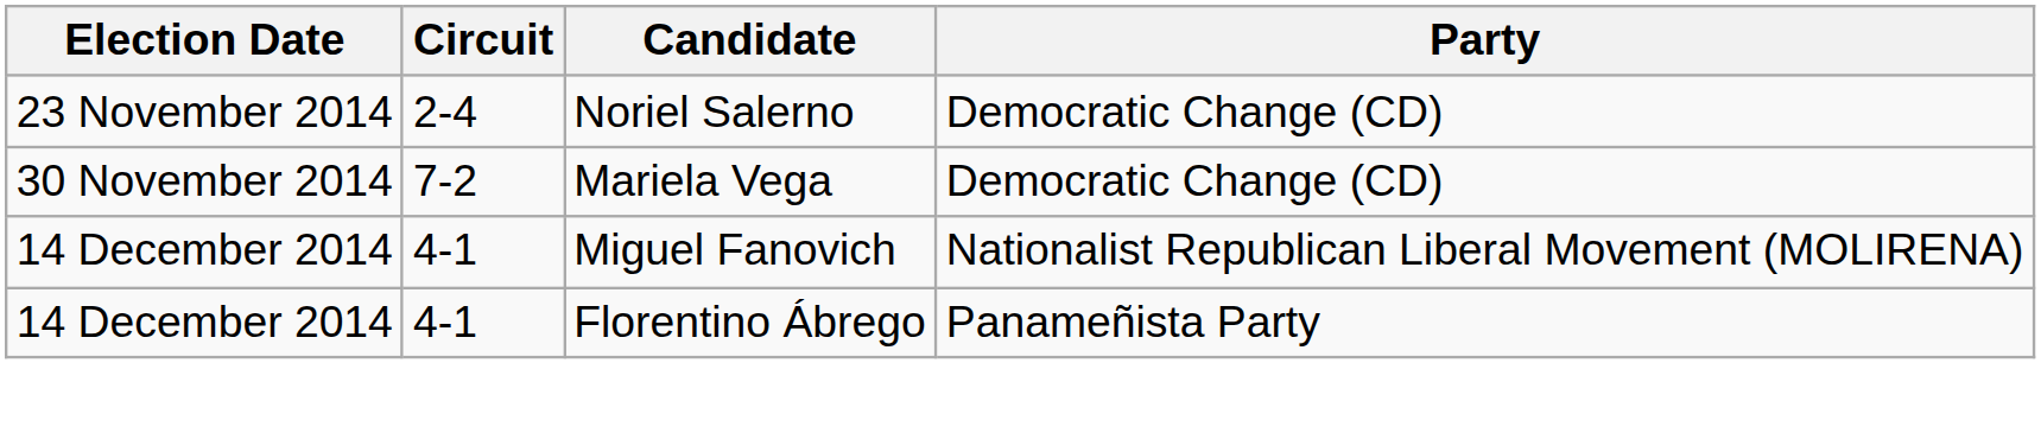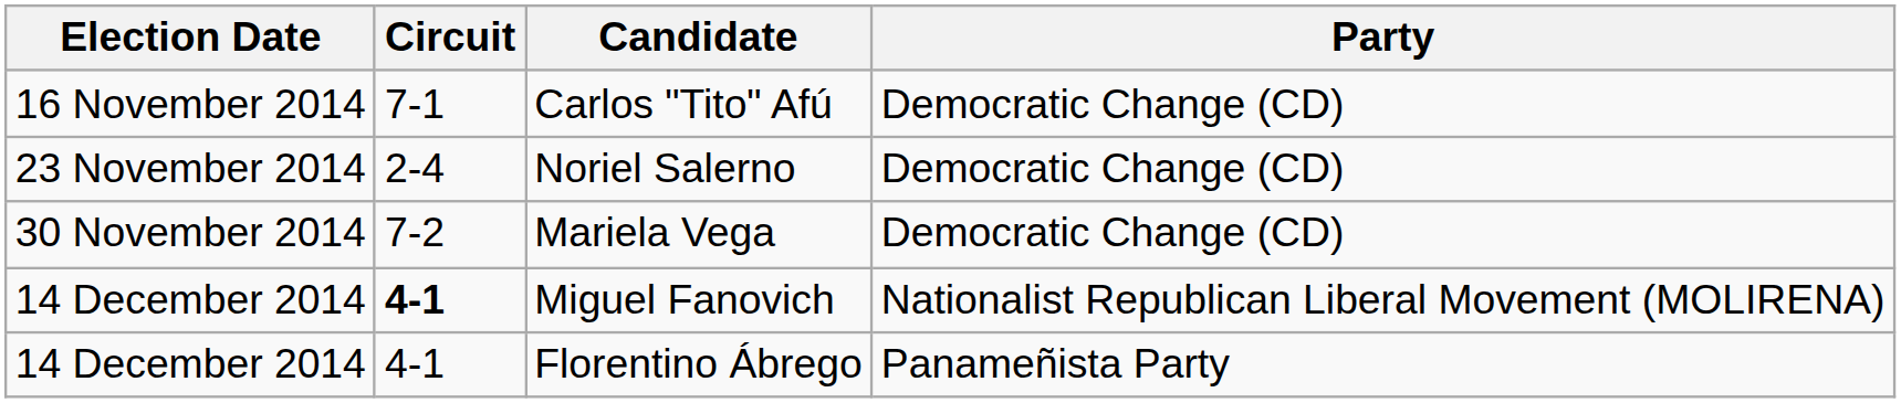+ row: 16 November 2014 | 7-1 | Carlos "Tito" Afú | Democratic Change (CD)
Miguel Fanovich | Circuit: normal -> bold
